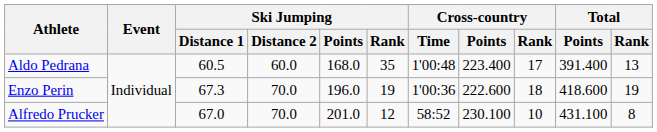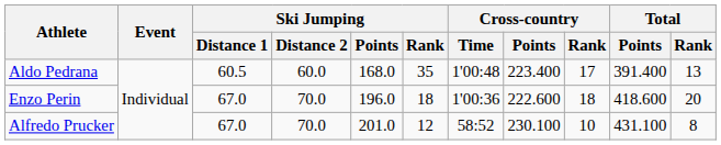Enzo Perin | Ski Jumping / Distance 1: 67.3 -> 67.0
Enzo Perin | Ski Jumping / Rank: 19 -> 18
Enzo Perin | Total / Rank: 19 -> 20
